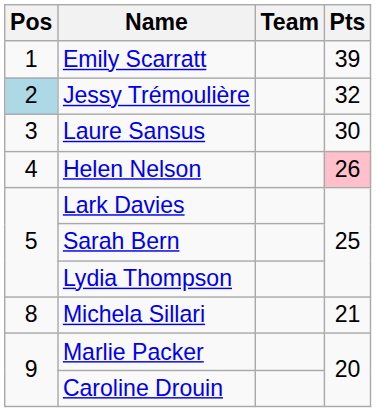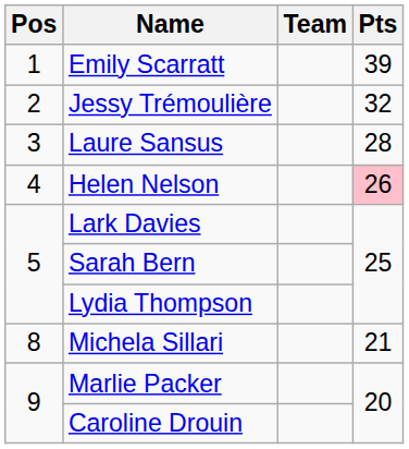Jessy Trémoulière | Pos: lightblue background -> no background
Laure Sansus | Pts: 30 -> 28
